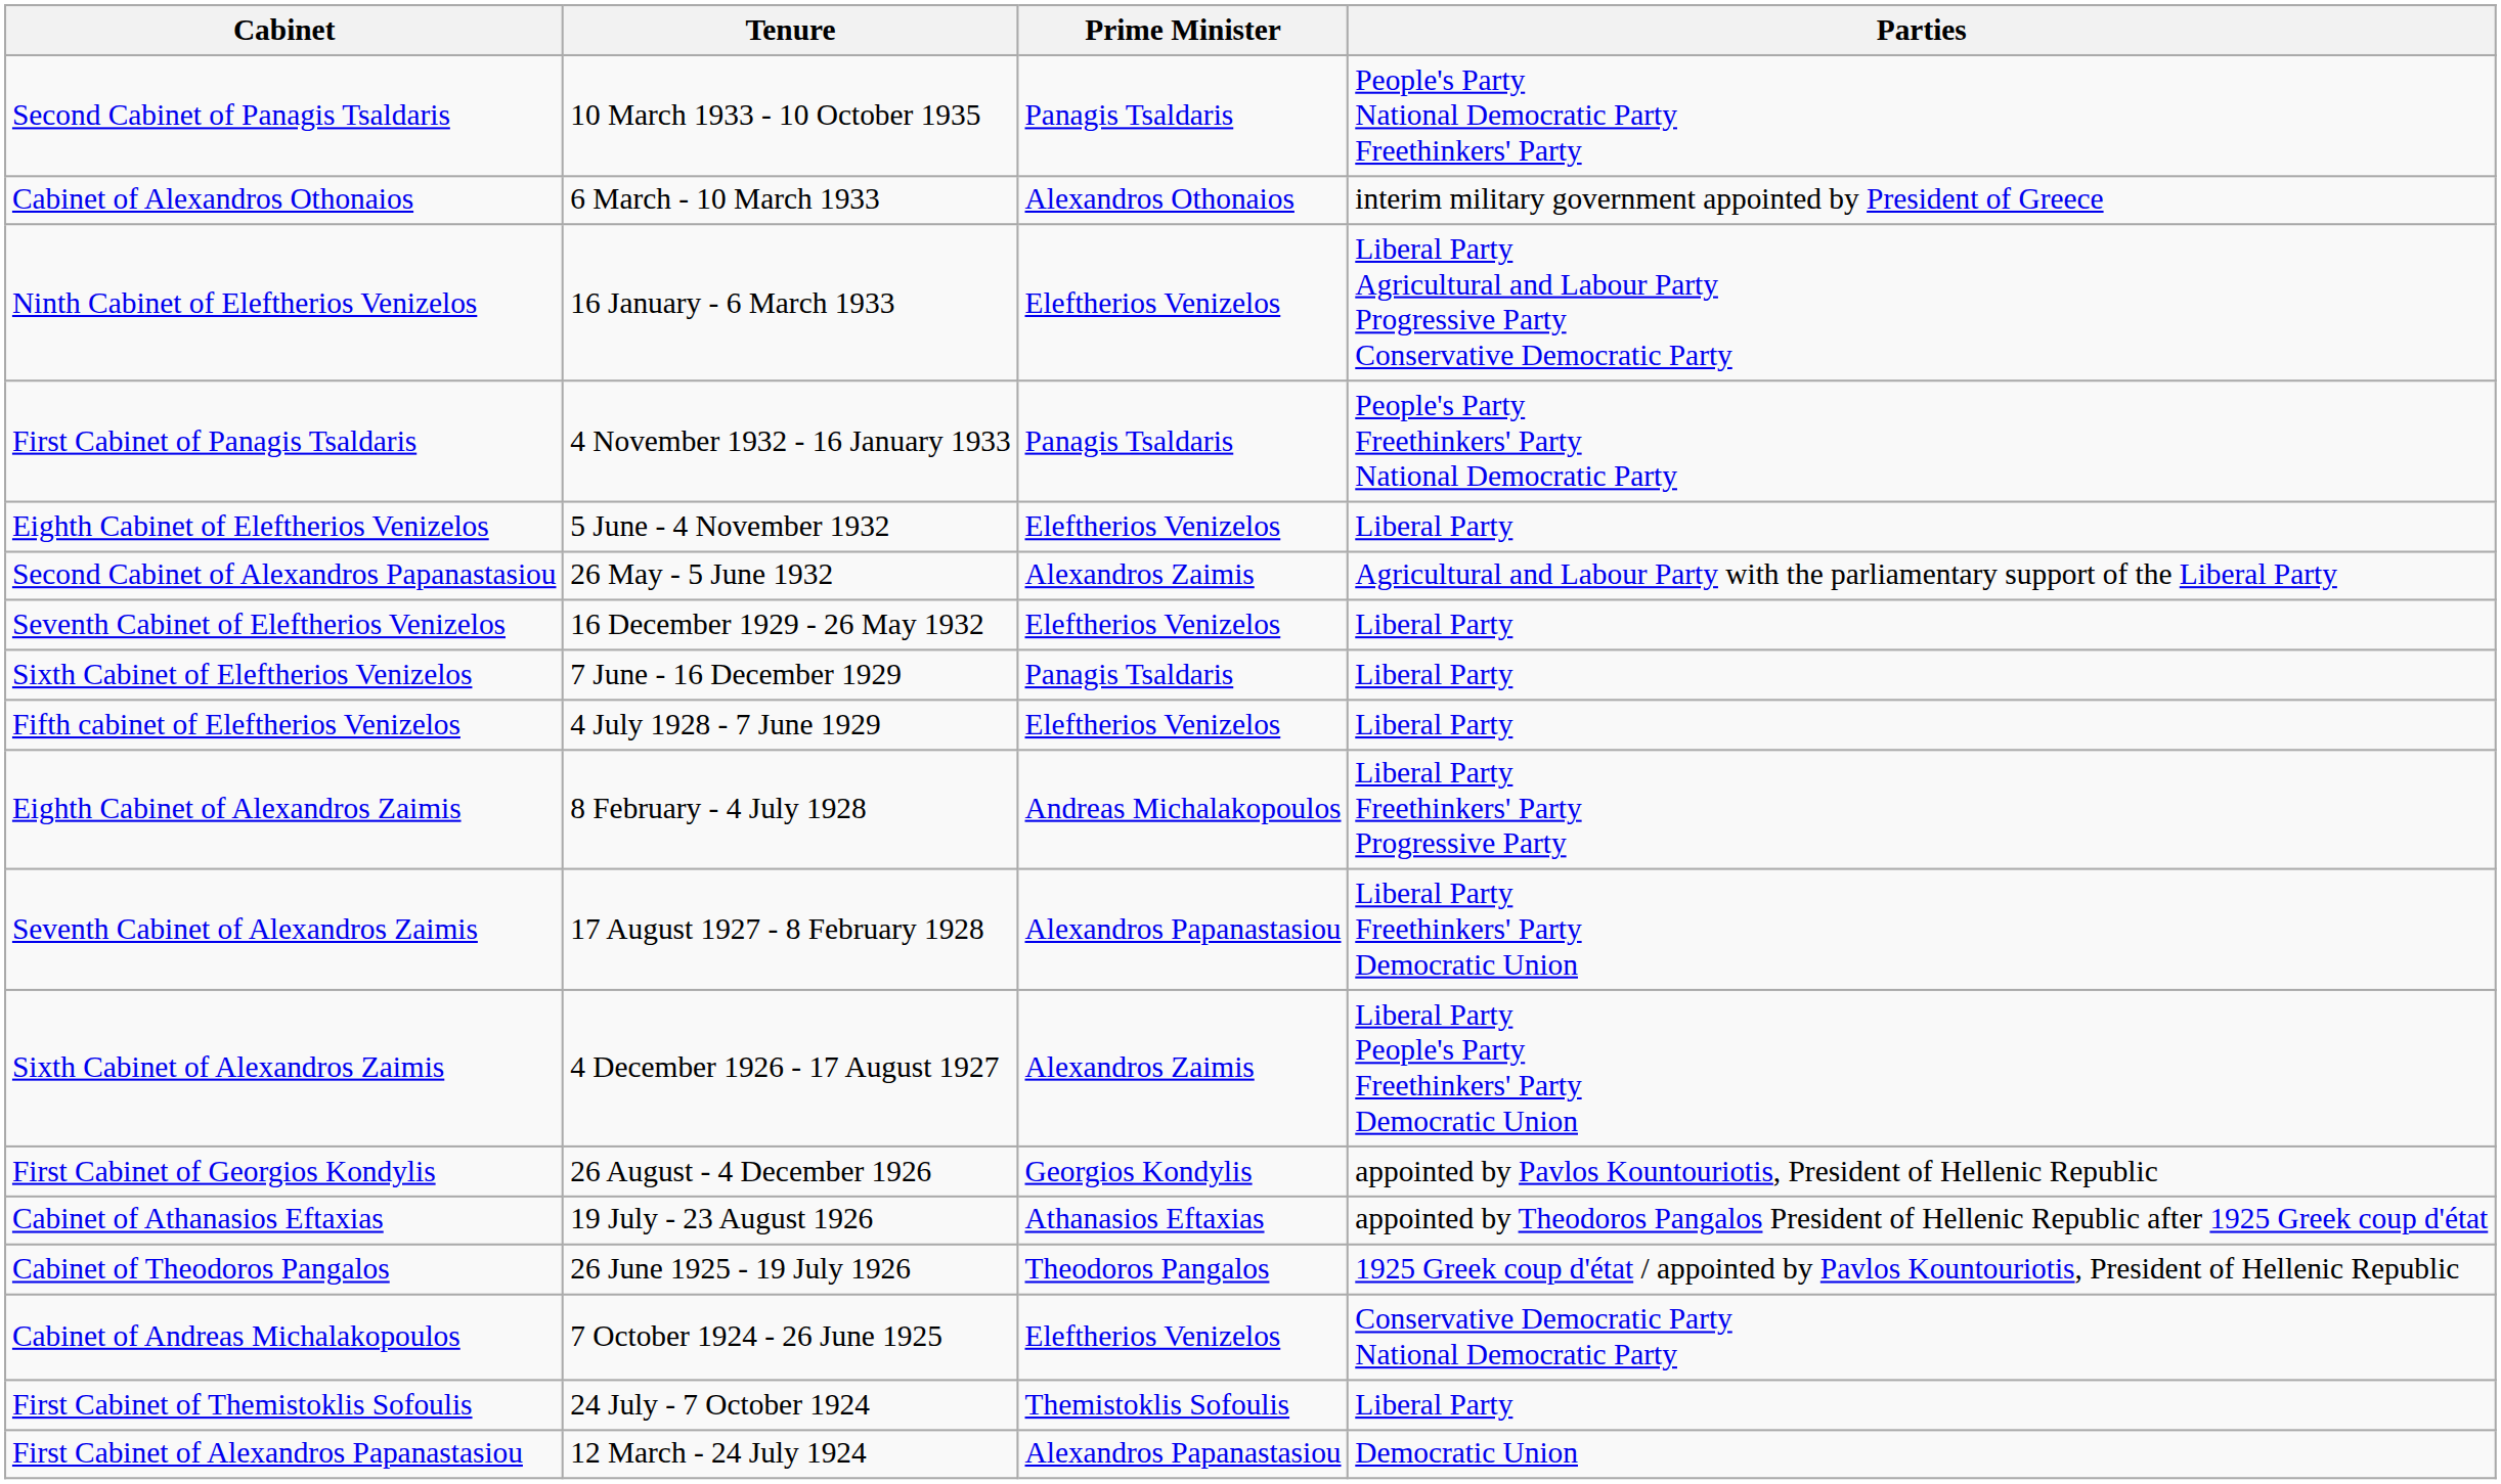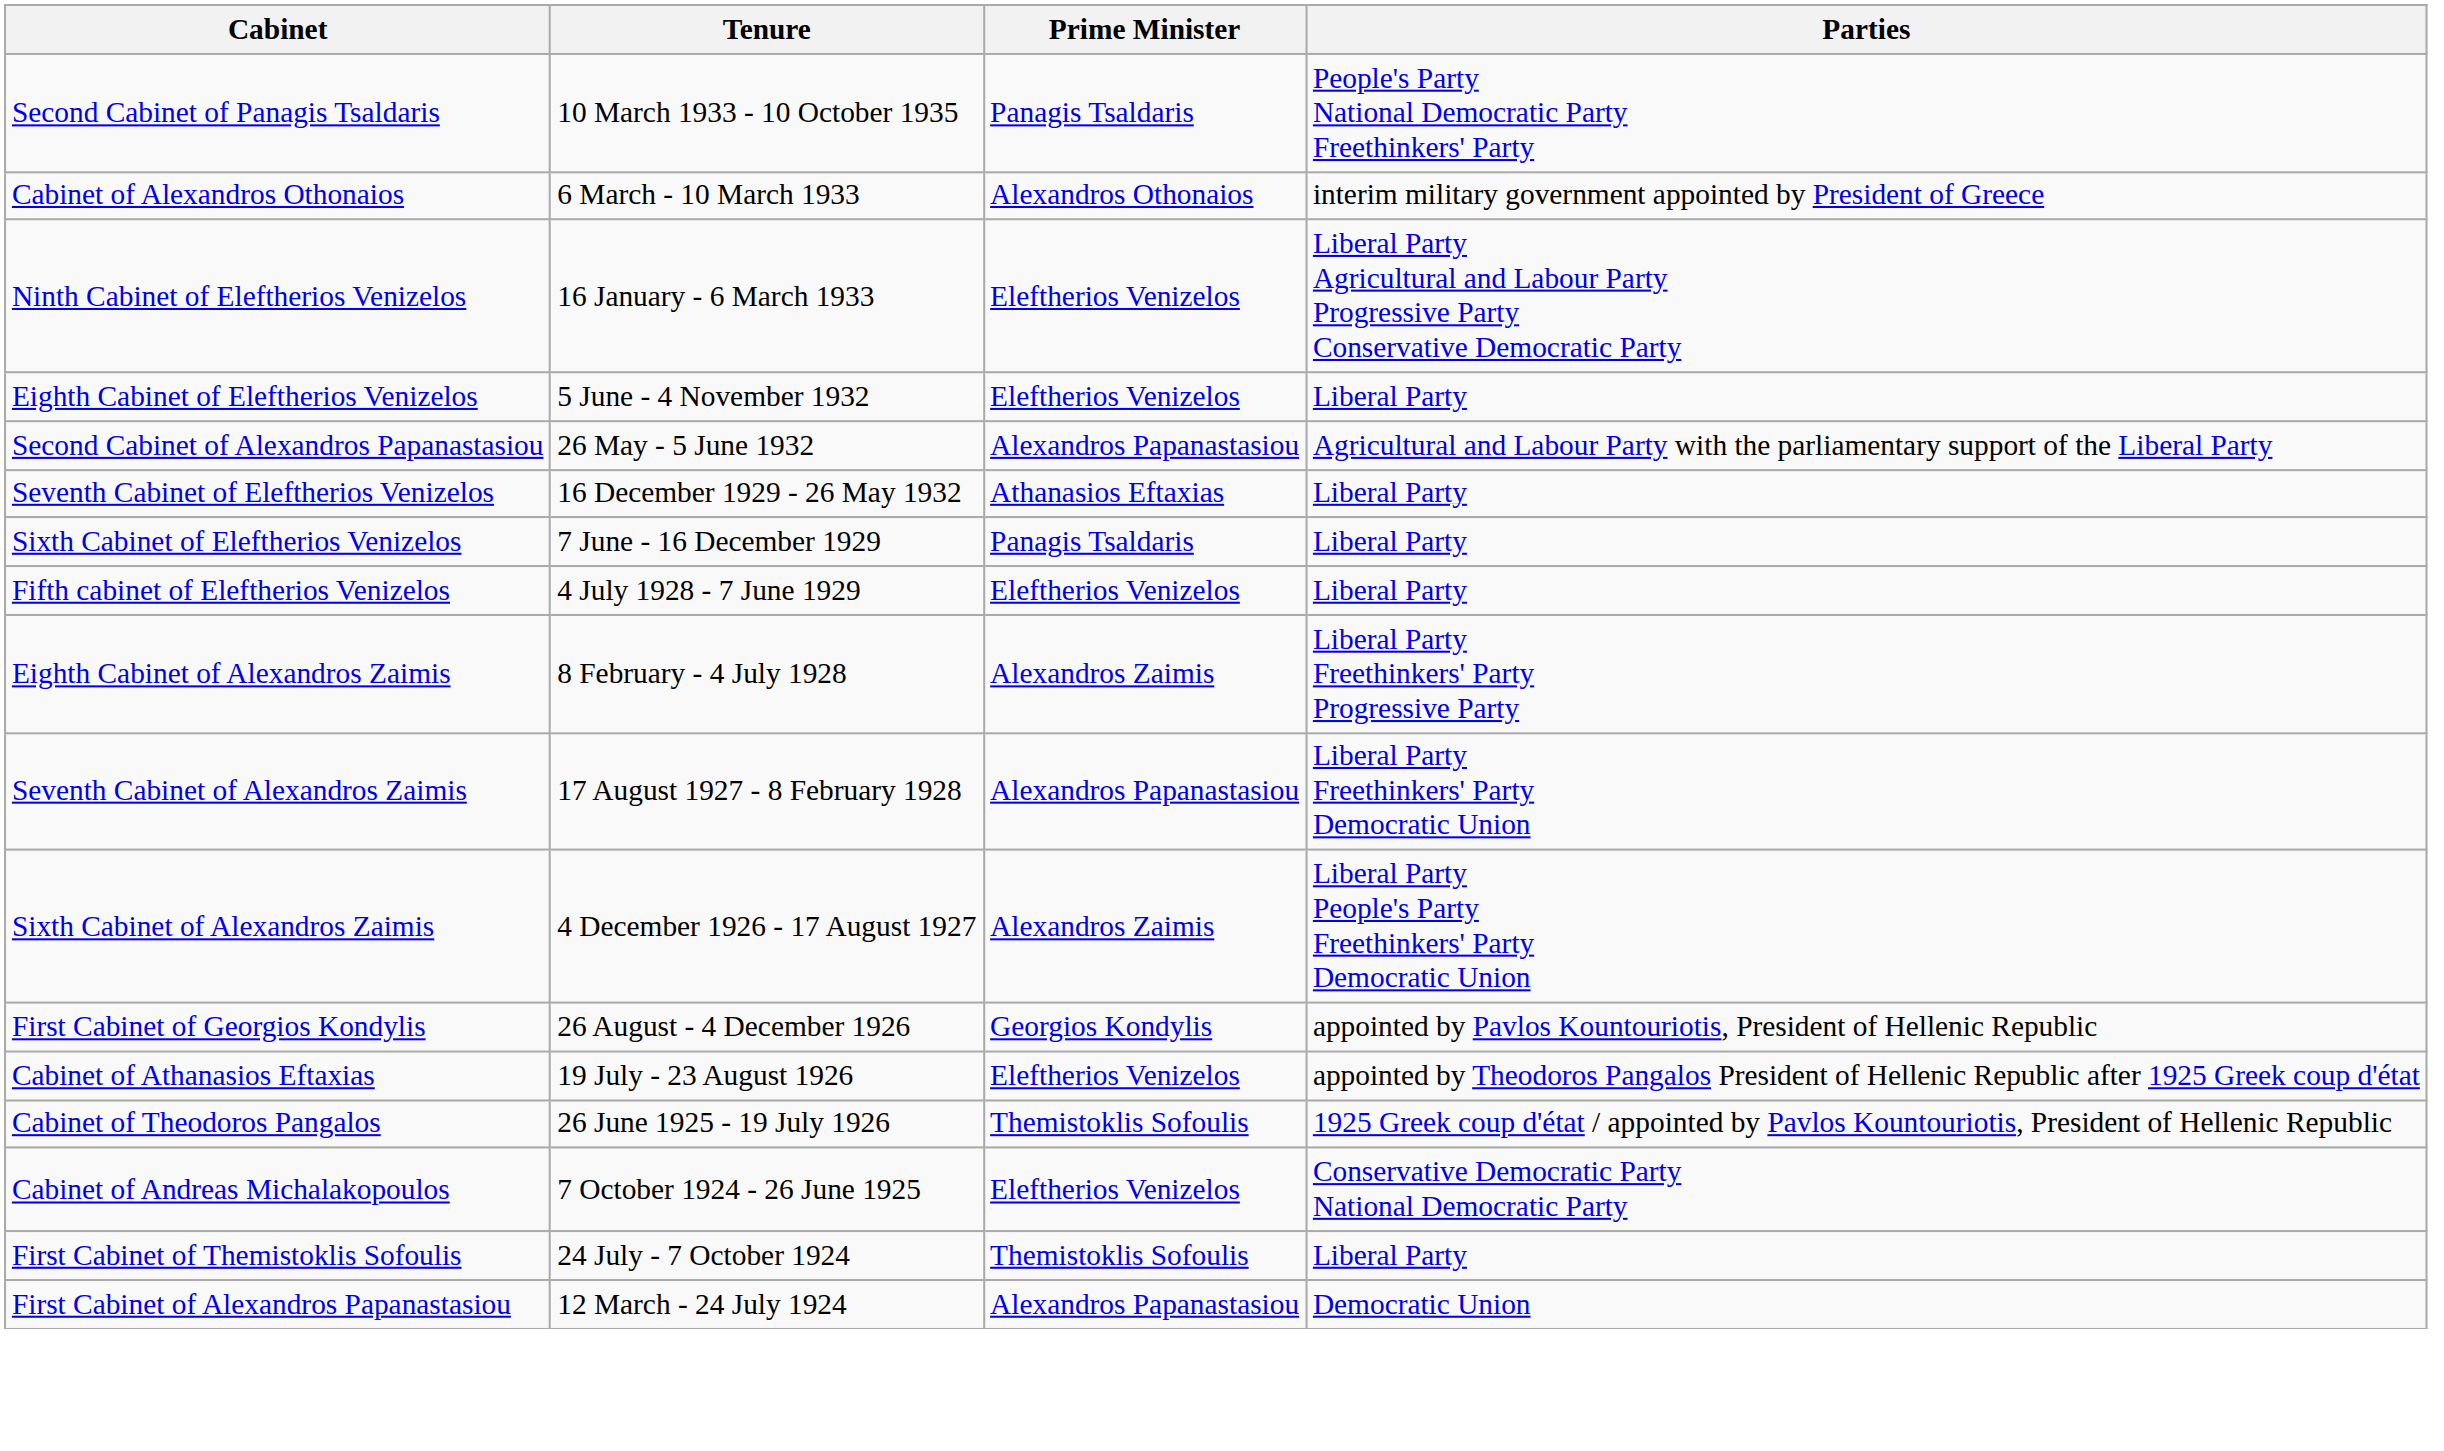- row: First Cabinet of Panagis Tsaldaris | 4 November 1932 - 16 January 1933 | Panagis Tsaldaris | People's Party Freethinkers' Party National Democratic Party
Second Cabinet of Alexandros Papanastasiou | Prime Minister: Alexandros Zaimis -> Alexandros Papanastasiou
Seventh Cabinet of Eleftherios Venizelos | Prime Minister: Eleftherios Venizelos -> Athanasios Eftaxias
Eighth Cabinet of Alexandros Zaimis | Prime Minister: Andreas Michalakopoulos -> Alexandros Zaimis
Cabinet of Athanasios Eftaxias | Prime Minister: Athanasios Eftaxias -> Eleftherios Venizelos
Cabinet of Theodoros Pangalos | Prime Minister: Theodoros Pangalos -> Themistoklis Sofoulis
